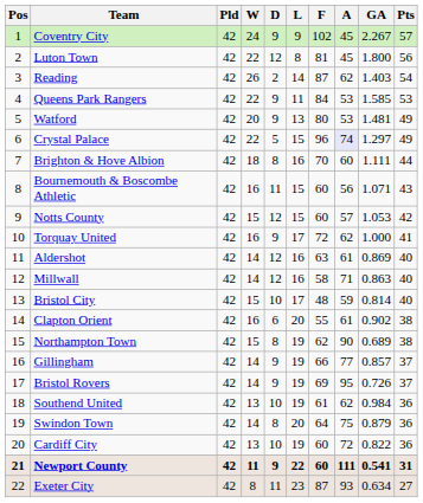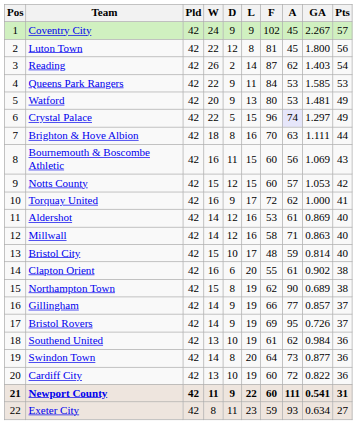Brighton & Hove Albion | A: 60 -> 63
Bournemouth & Boscombe Athletic | GA: 1.071 -> 1.069
Aldershot | F: 63 -> 53
Swindon Town | A: 75 -> 73
Swindon Town | GA: 0.879 -> 0.877
Exeter City | F: 87 -> 59
